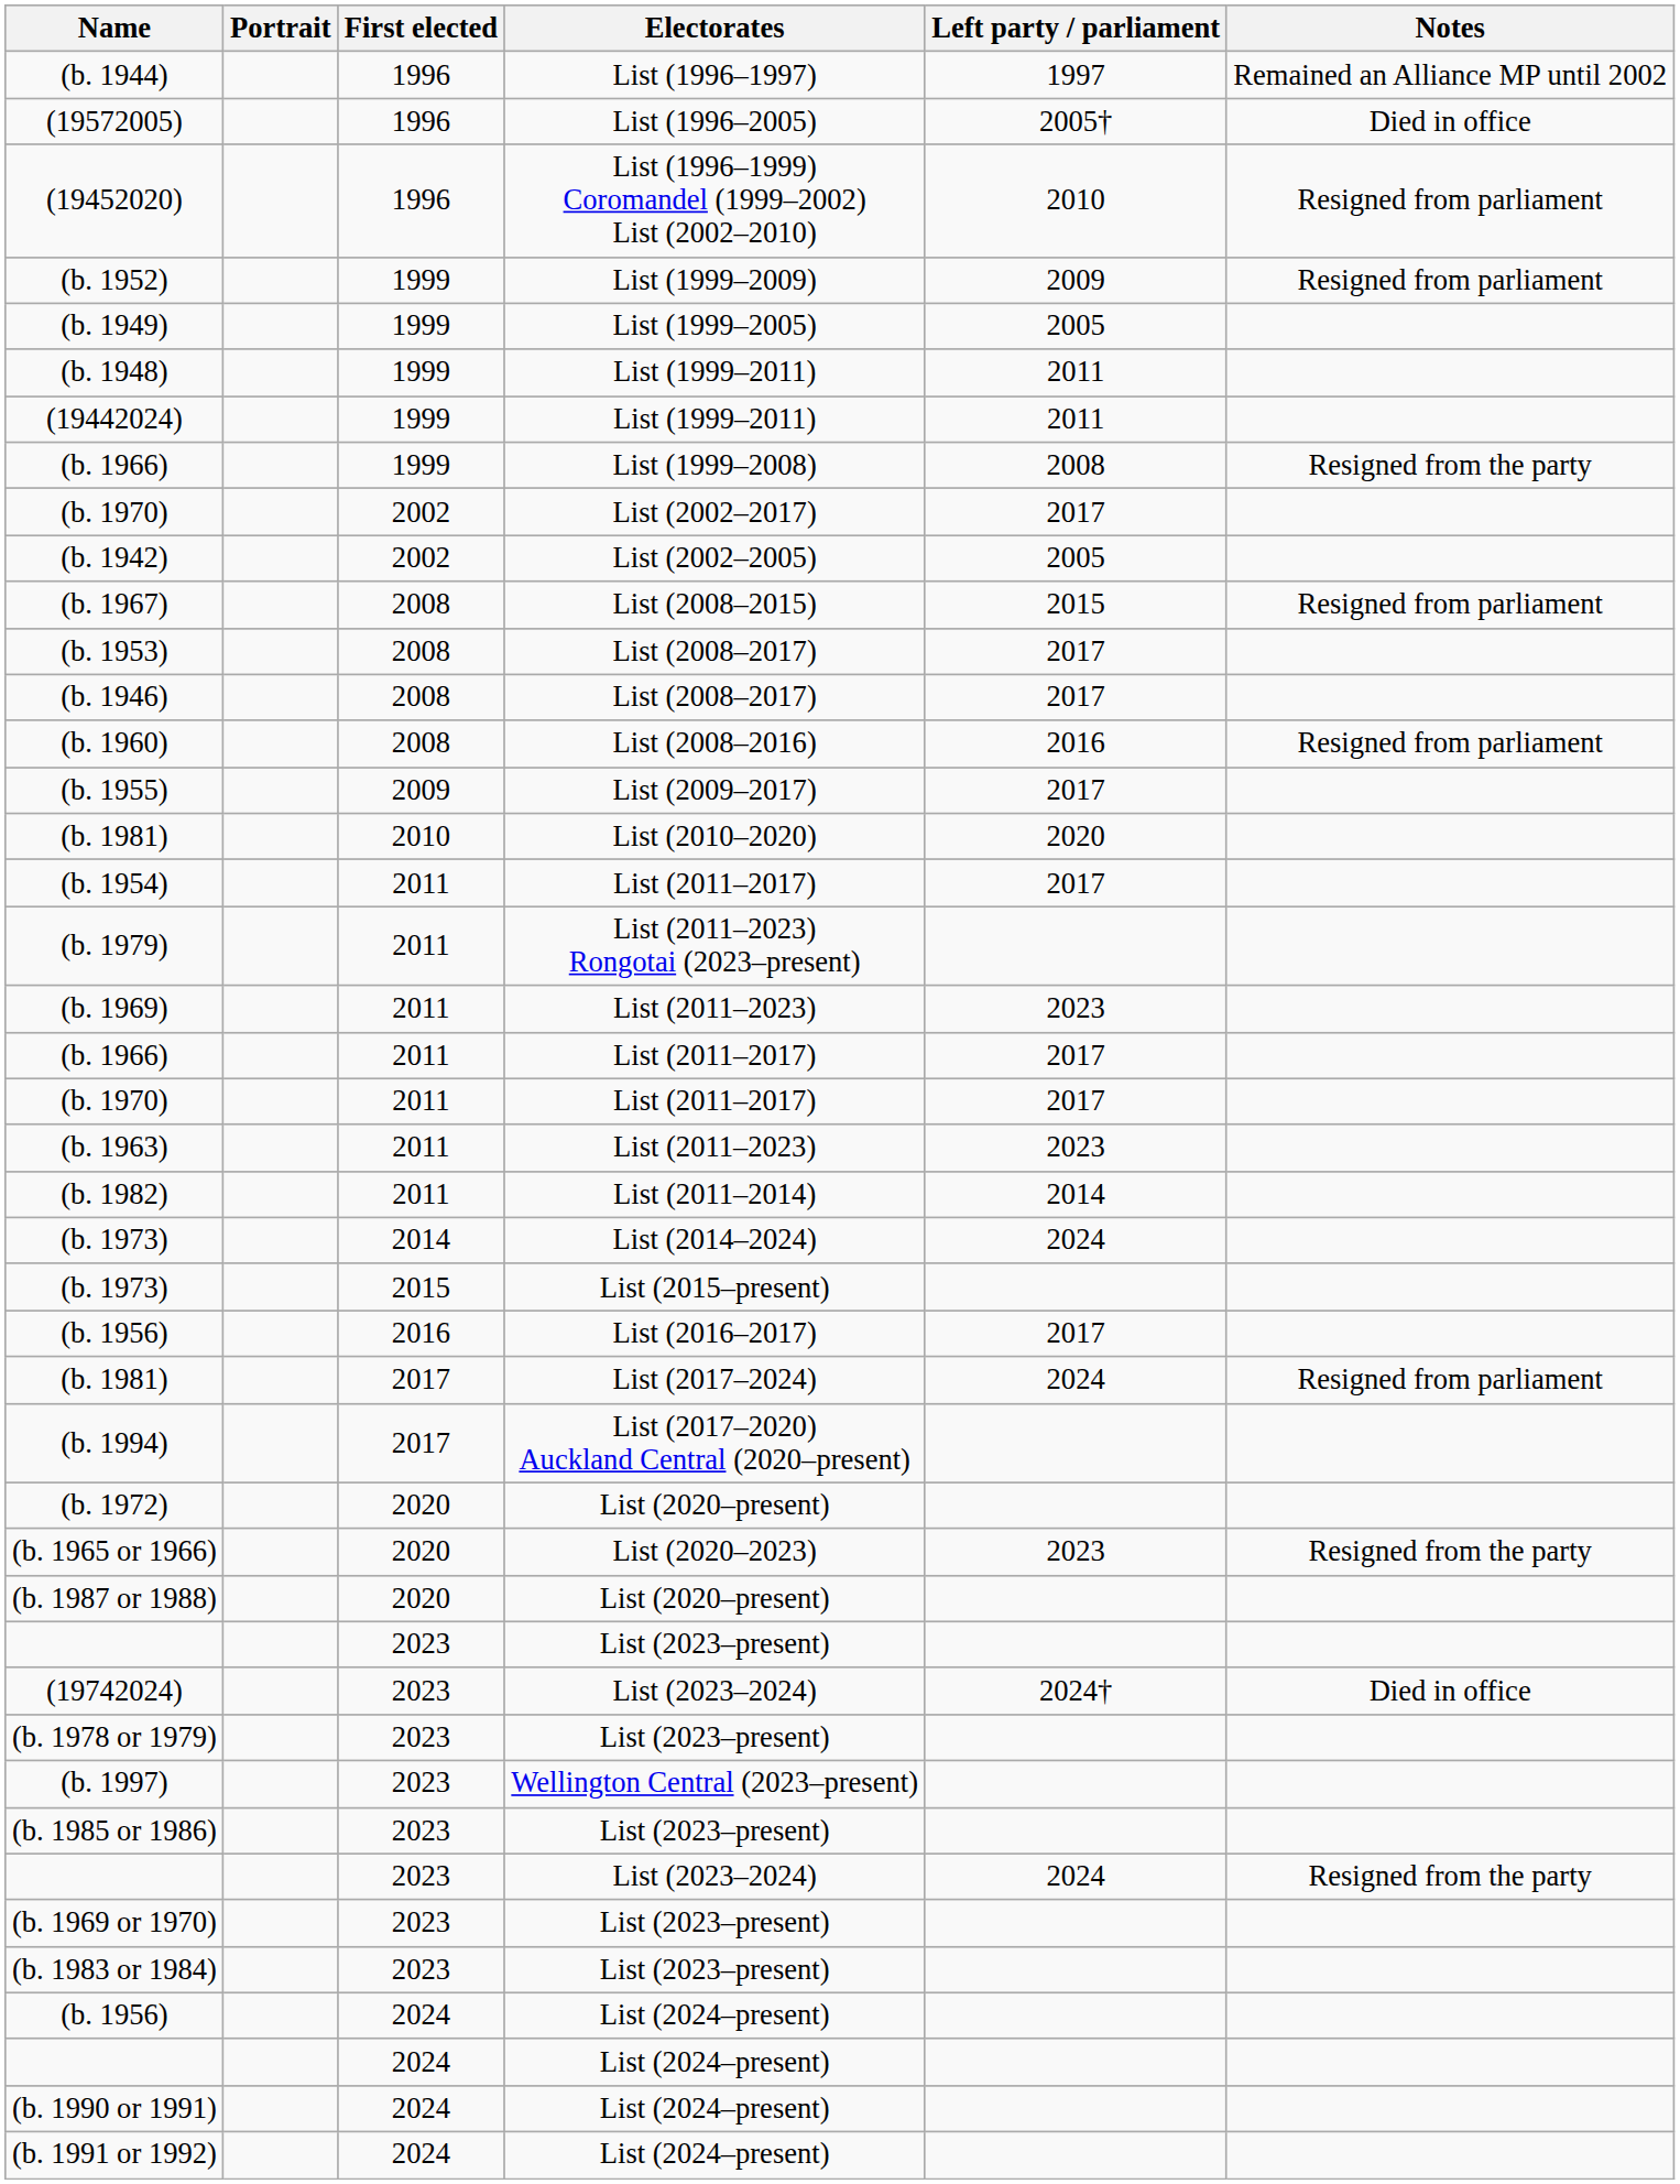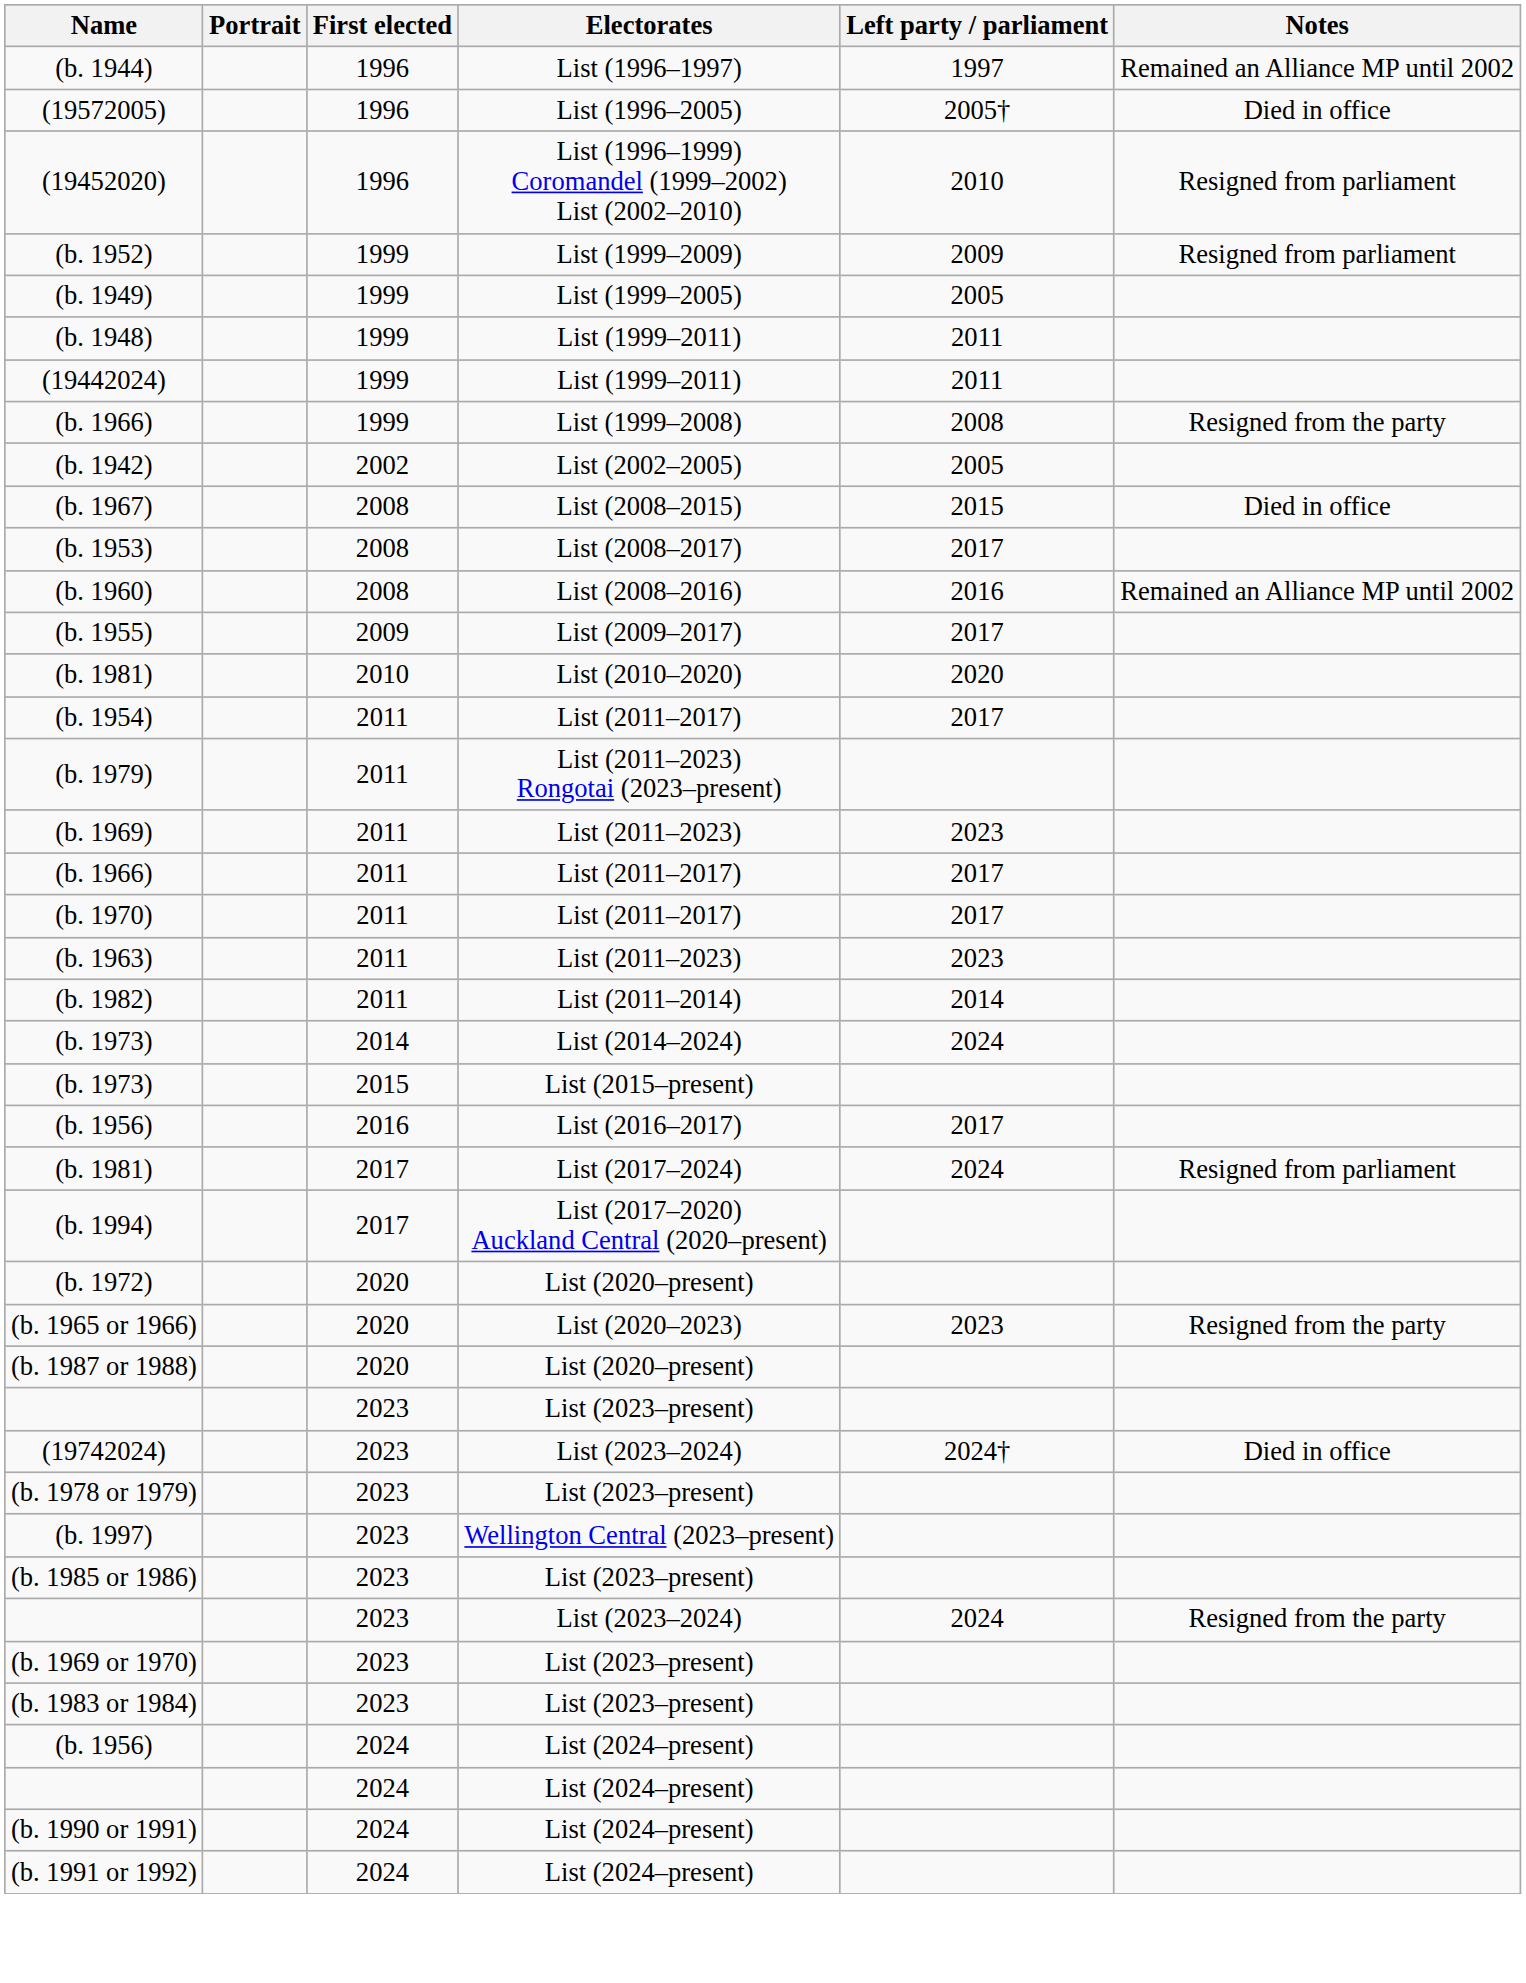- row: (b. 1970) | 2002 | List (2002–2017) | 2017
(b. 1967) | Notes: Resigned from parliament -> Died in office
- row: (b. 1946) | 2008 | List (2008–2017) | 2017
(b. 1960) | Notes: Resigned from parliament -> Remained an Alliance MP until 2002
